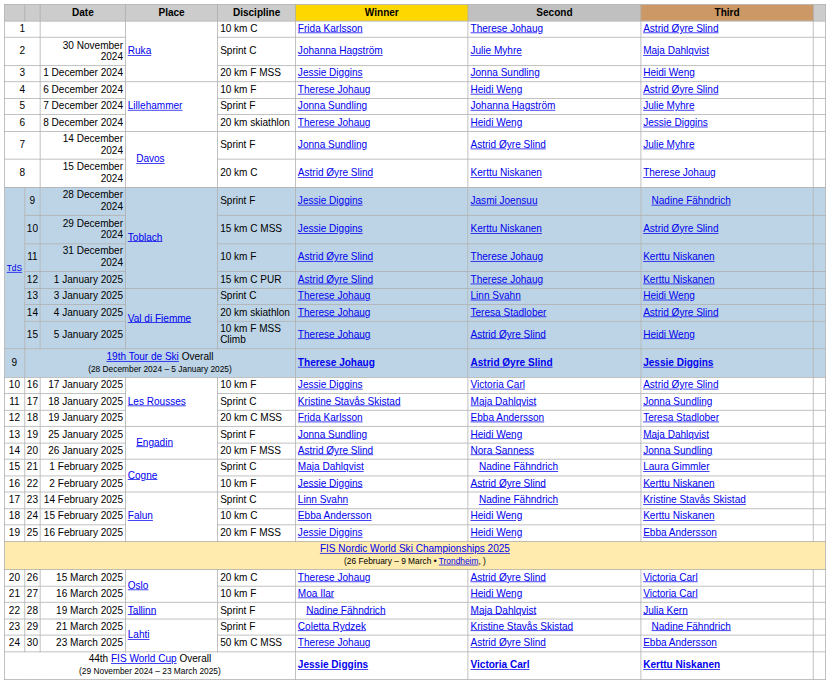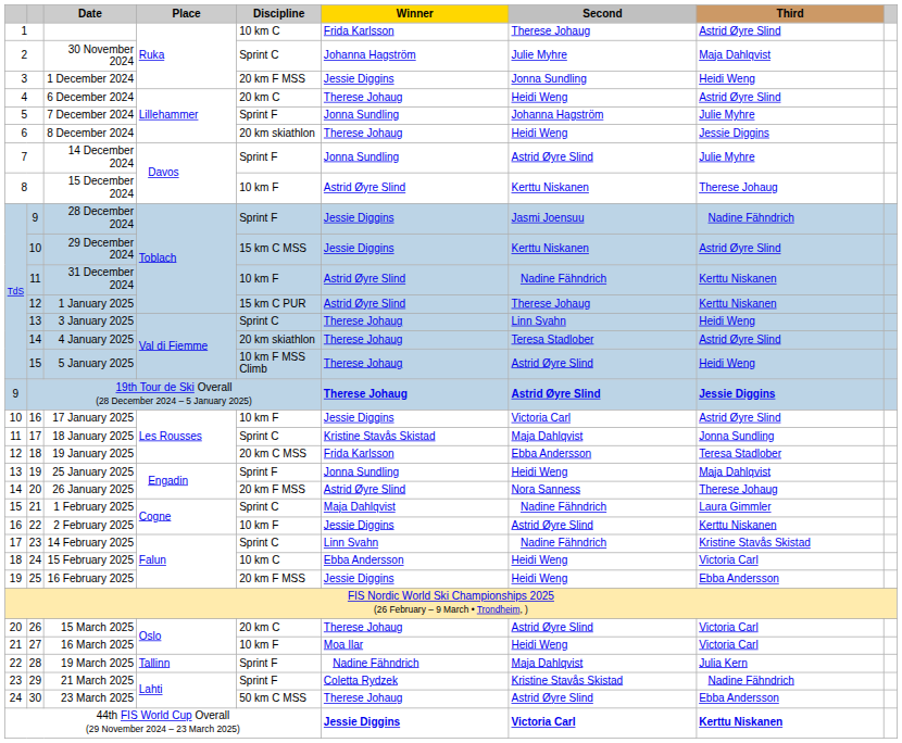6 December 2024 | Discipline: 10 km F -> 20 km C
15 December 2024 | Discipline: 20 km C -> 10 km F
31 December 2024 | Second: Therese Johaug -> Nadine Fähndrich
26 January 2025 | Third: Jonna Sundling -> Therese Johaug
15 February 2025 | Third: Kerttu Niskanen -> Victoria Carl
